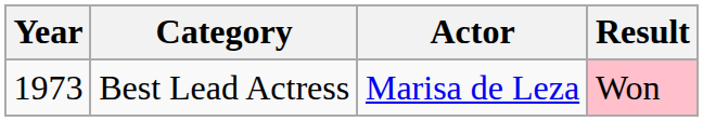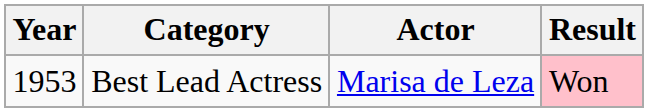Best Lead Actress | Year: 1973 -> 1953
